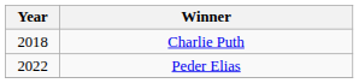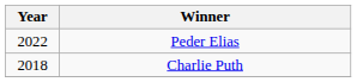rows swapped: Charlie Puth <-> Peder Elias
